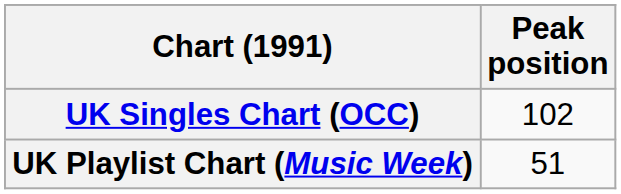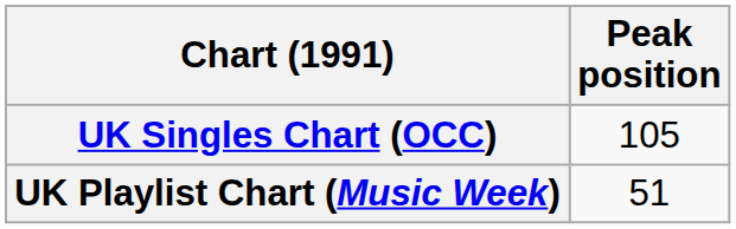UK Singles Chart (OCC) | Peak position: 102 -> 105
